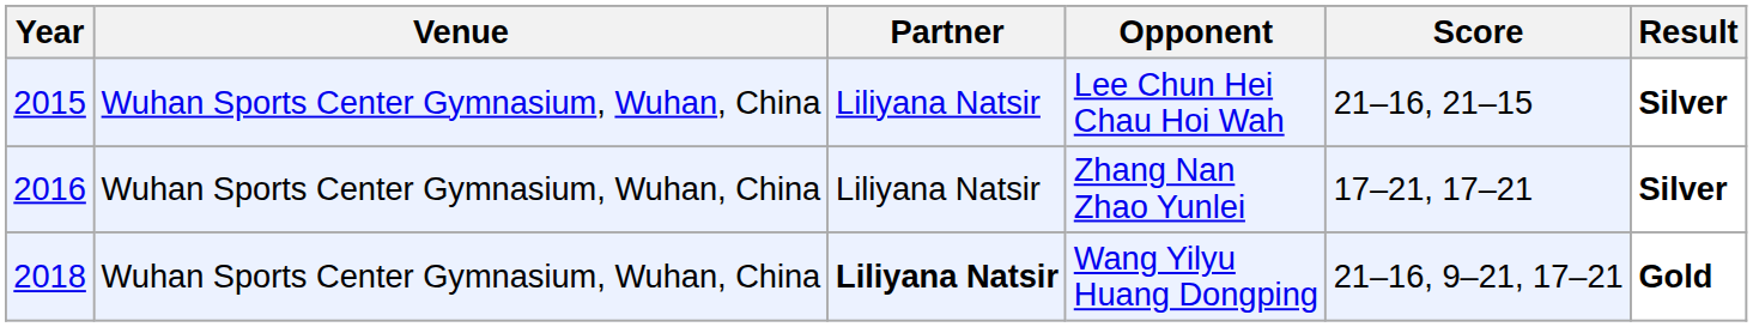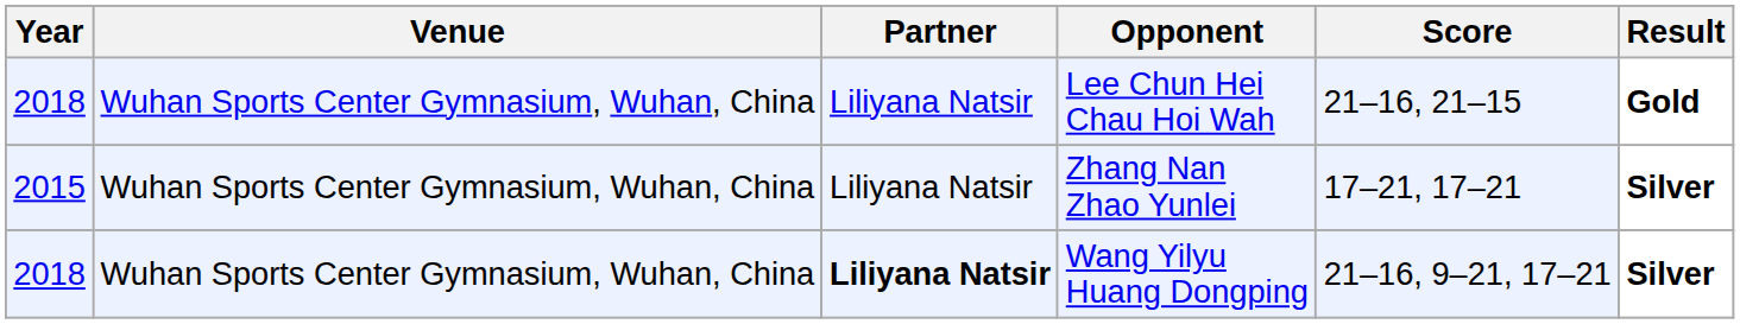Lee Chun Hei Chau Hoi Wah | Year: 2015 -> 2018
Lee Chun Hei Chau Hoi Wah | Result: Silver -> Gold
Zhang Nan Zhao Yunlei | Year: 2016 -> 2015
Wang Yilyu Huang Dongping | Result: Gold -> Silver
